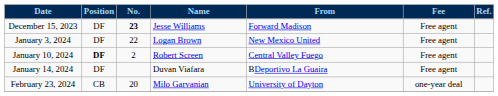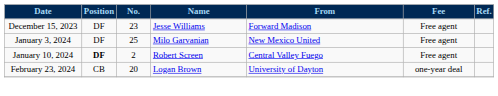December 15, 2023 | No.: bold -> normal
January 3, 2024 | No.: 22 -> 25
January 3, 2024 | Name: Logan Brown -> Milo Garvanian
- row: January 14, 2024 | DF | Duvan Viafara | BDeportivo La Guaira | Free agent
February 23, 2024 | Name: Milo Garvanian -> Logan Brown
